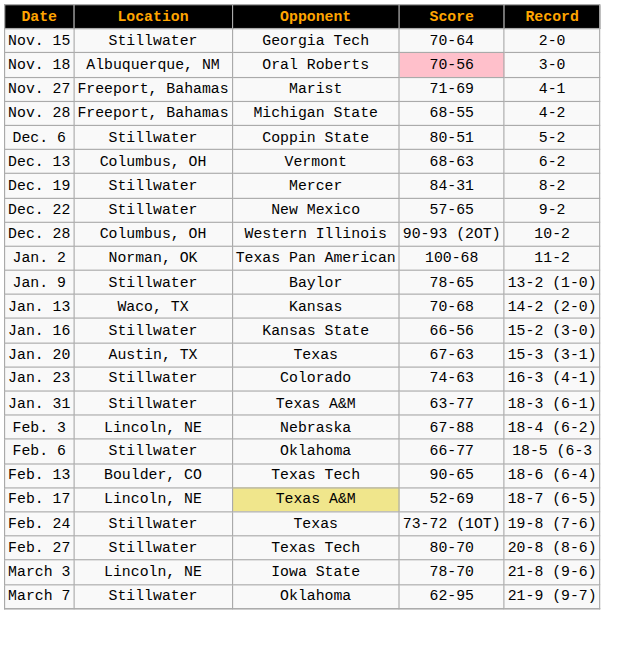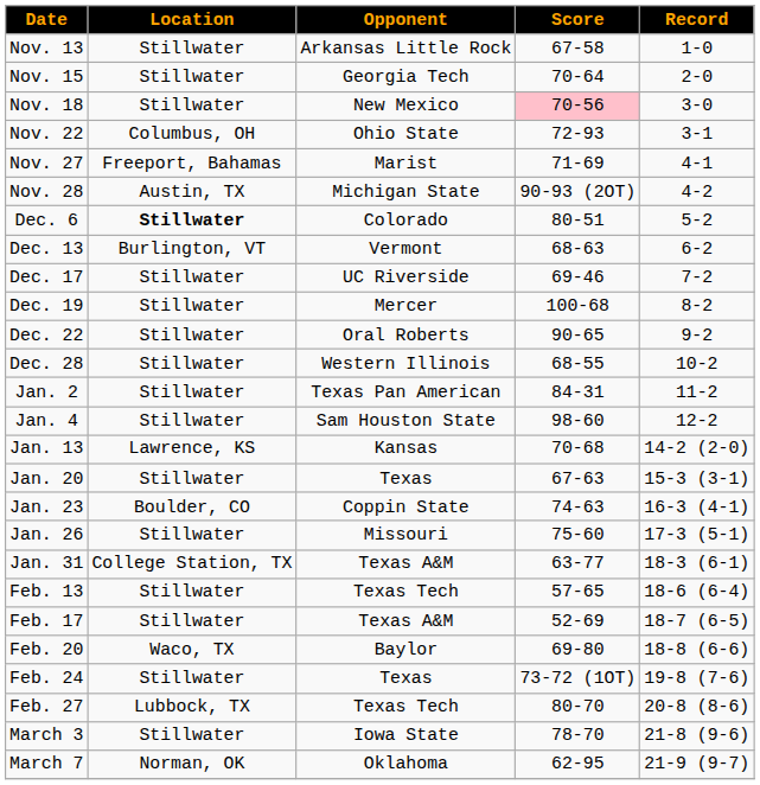+ row: Nov. 13 | Stillwater | Arkansas Little Rock | 67-58 | 1-0
Nov. 18 | Location: Albuquerque, NM -> Stillwater
Nov. 18 | Opponent: Oral Roberts -> New Mexico
+ row: Nov. 22 | Columbus, OH | Ohio State | 72-93 | 3-1
Nov. 28 | Location: Freeport, Bahamas -> Austin, TX
Nov. 28 | Score: 68-55 -> 90-93 (2OT)
Dec. 6 | Location: normal -> bold
Dec. 6 | Opponent: Coppin State -> Colorado
Dec. 13 | Location: Columbus, OH -> Burlington, VT
+ row: Dec. 17 | Stillwater | UC Riverside | 69-46 | 7-2
Dec. 19 | Score: 84-31 -> 100-68
Dec. 22 | Opponent: New Mexico -> Oral Roberts
Dec. 22 | Score: 57-65 -> 90-65
Dec. 28 | Location: Columbus, OH -> Stillwater
Dec. 28 | Score: 90-93 (2OT) -> 68-55
Jan. 2 | Location: Norman, OK -> Stillwater
Jan. 2 | Score: 100-68 -> 84-31
+ row: Jan. 4 | Stillwater | Sam Houston State | 98-60 | 12-2
- row: Jan. 9 | Stillwater | Baylor | 78-65 | 13-2 (1-0)
Jan. 13 | Location: Waco, TX -> Lawrence, KS
- row: Jan. 16 | Stillwater | Kansas State | 66-56 | 15-2 (3-0)
Jan. 20 | Location: Austin, TX -> Stillwater
Jan. 23 | Location: Stillwater -> Boulder, CO
Jan. 23 | Opponent: Colorado -> Coppin State
+ row: Jan. 26 | Stillwater | Missouri | 75-60 | 17-3 (5-1)
Jan. 31 | Location: Stillwater -> College Station, TX
- row: Feb. 3 | Lincoln, NE | Nebraska | 67-88 | 18-4 (6-2)
- row: Feb. 6 | Stillwater | Oklahoma | 66-77 | 18-5 (6-3
Feb. 13 | Location: Boulder, CO -> Stillwater
Feb. 13 | Score: 90-65 -> 57-65
Feb. 17 | Location: Lincoln, NE -> Stillwater
Feb. 17 | Opponent: khaki background -> no background
+ row: Feb. 20 | Waco, TX | Baylor | 69-80 | 18-8 (6-6)
Feb. 27 | Location: Stillwater -> Lubbock, TX
March 3 | Location: Lincoln, NE -> Stillwater
March 7 | Location: Stillwater -> Norman, OK
